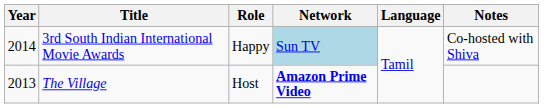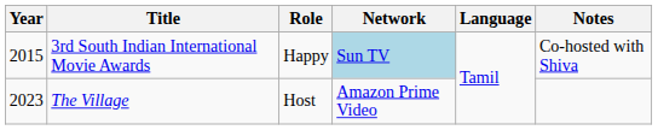3rd South Indian International Movie Awards | Year: 2014 -> 2015
The Village | Year: 2013 -> 2023
The Village | Network: bold -> normal
